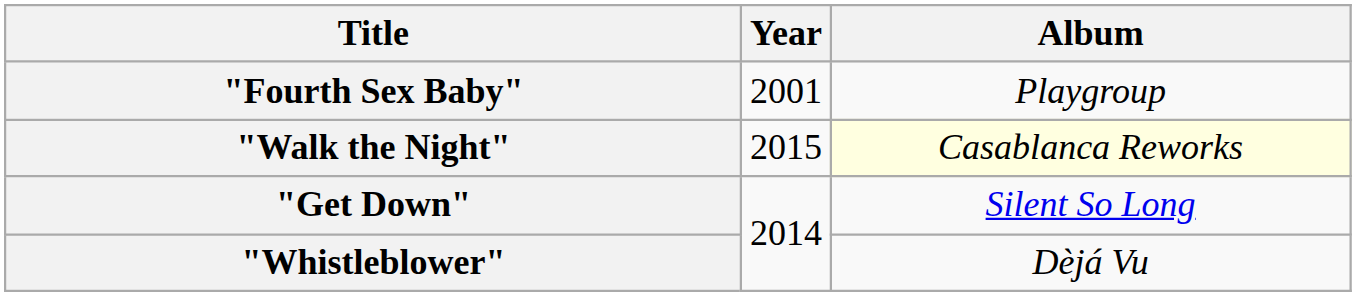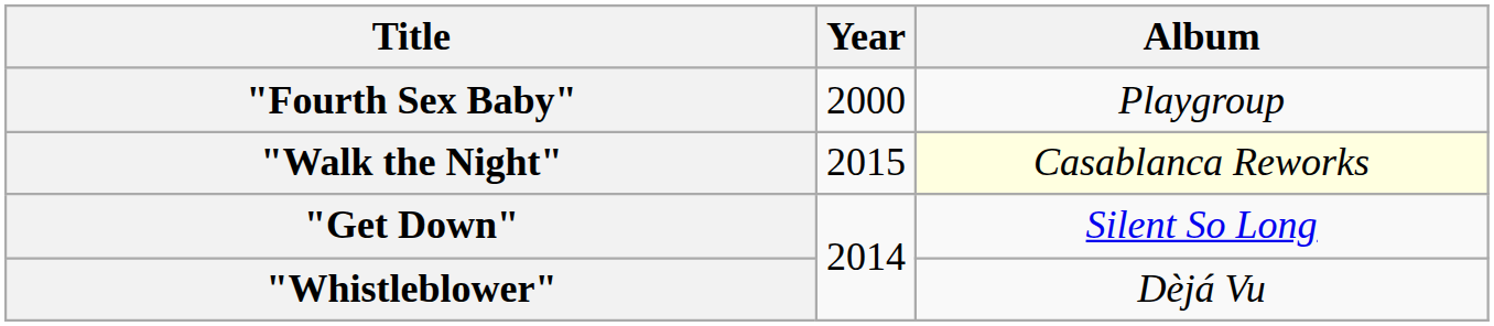"Fourth Sex Baby" | Year: 2001 -> 2000
